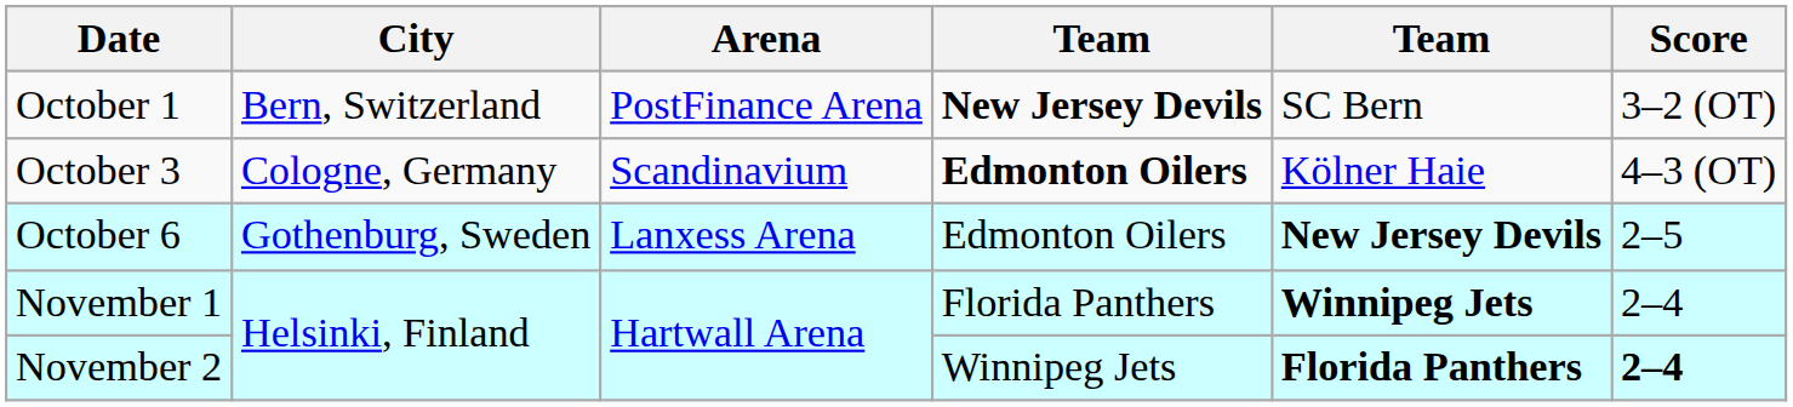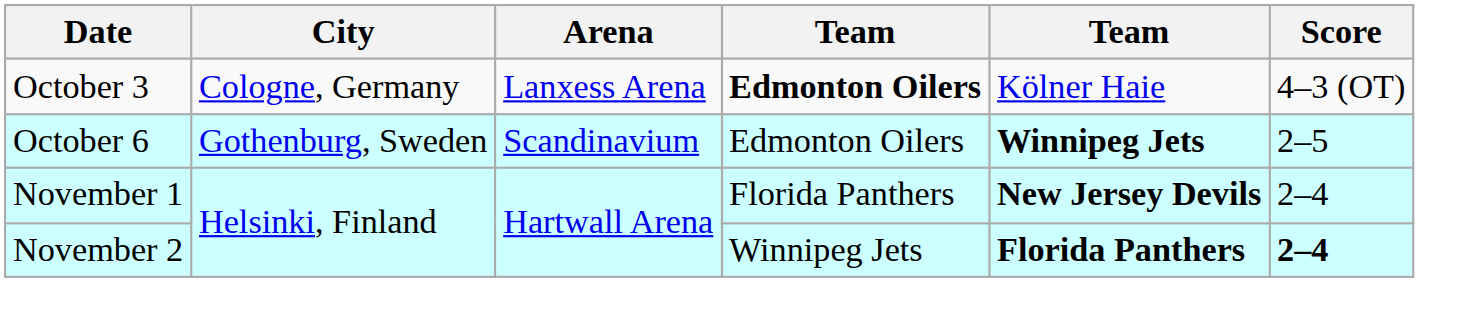- row: October 1 | Bern, Switzerland | PostFinance Arena | New Jersey Devils | SC Bern | 3–2 (OT)
October 3 | Arena: Scandinavium -> Lanxess Arena
October 6 | Arena: Lanxess Arena -> Scandinavium
October 6 | column 5: New Jersey Devils -> Winnipeg Jets
November 1 | column 5: Winnipeg Jets -> New Jersey Devils
